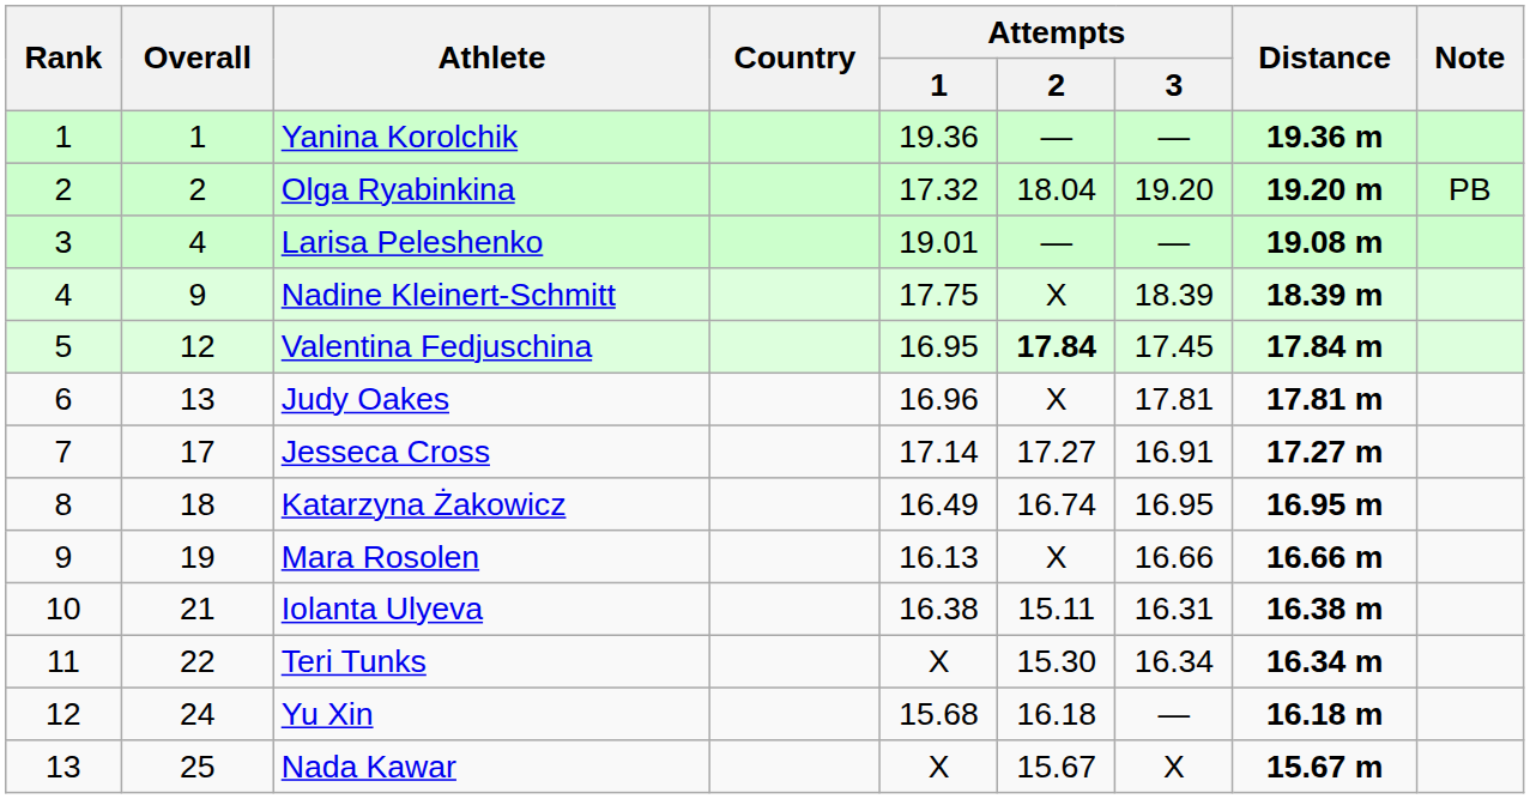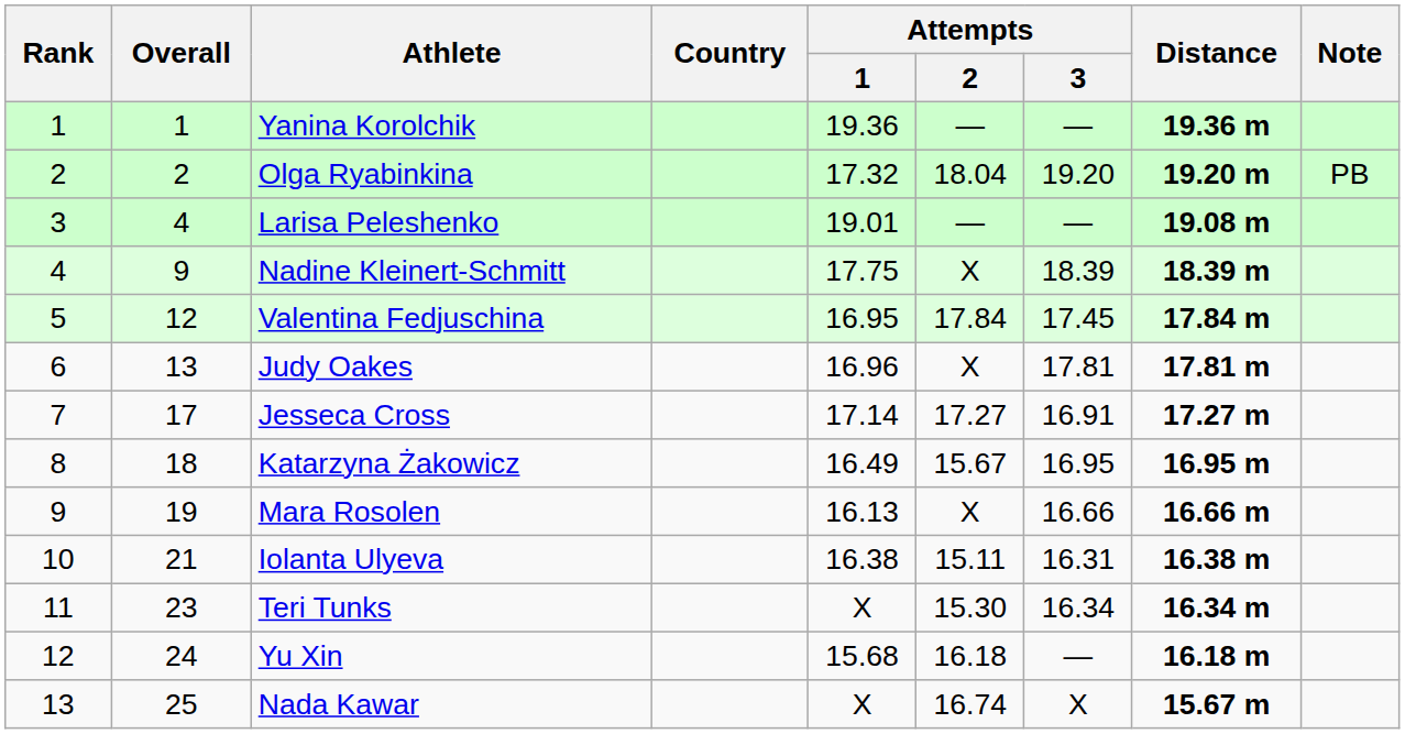Valentina Fedjuschina | Attempts / 2: bold -> normal
Katarzyna Żakowicz | Attempts / 2: 16.74 -> 15.67
Teri Tunks | Overall: 22 -> 23
Nada Kawar | Attempts / 2: 15.67 -> 16.74
